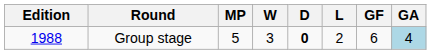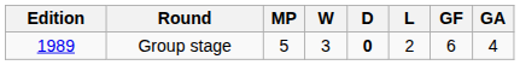Group stage | Edition: 1988 -> 1989
Group stage | GA: lightblue background -> no background
